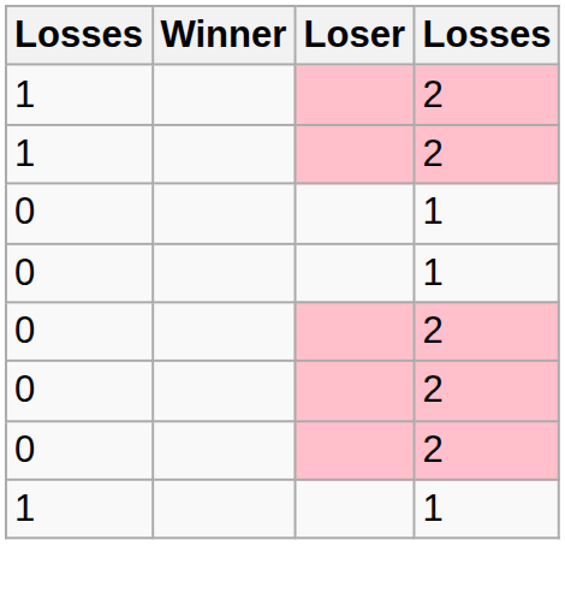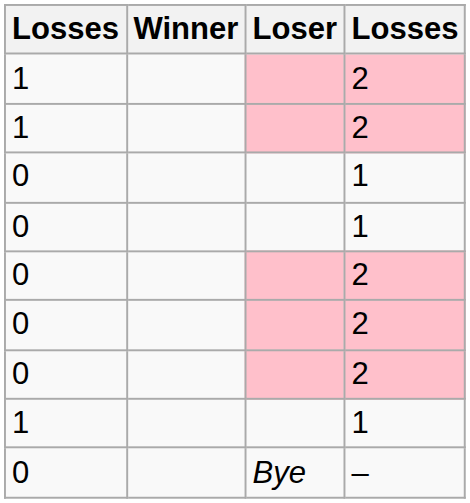+ row: 0 | Bye | –
